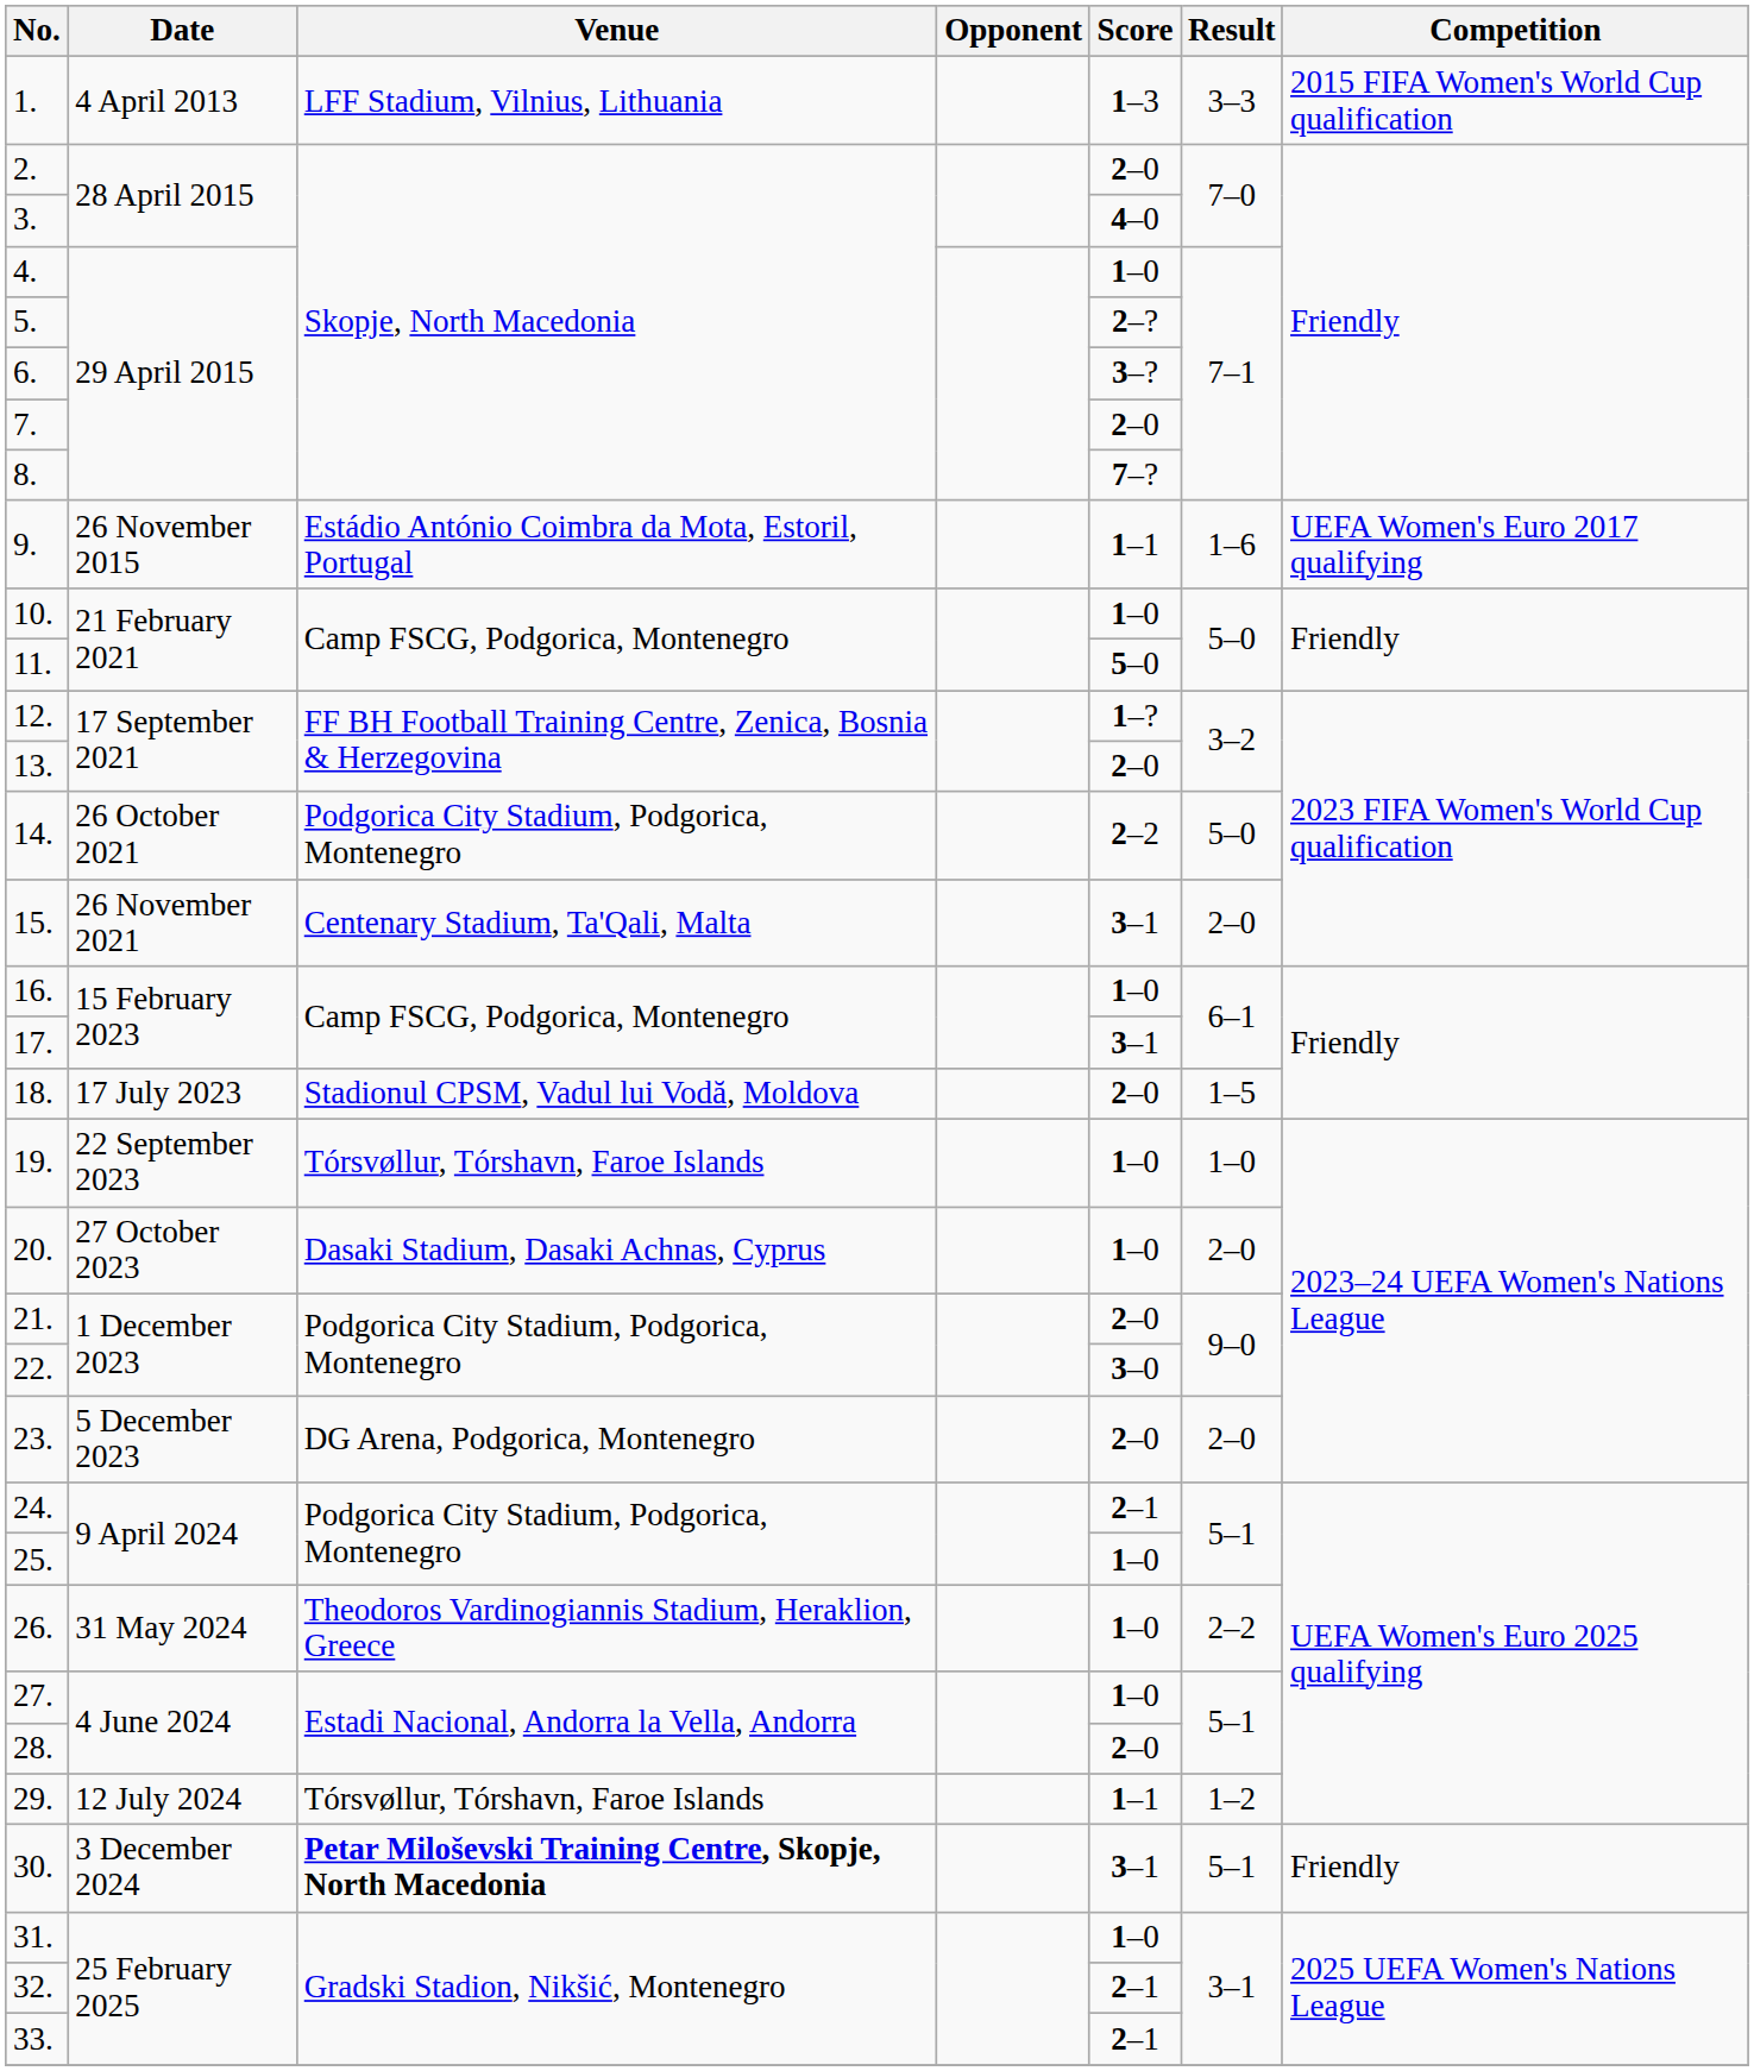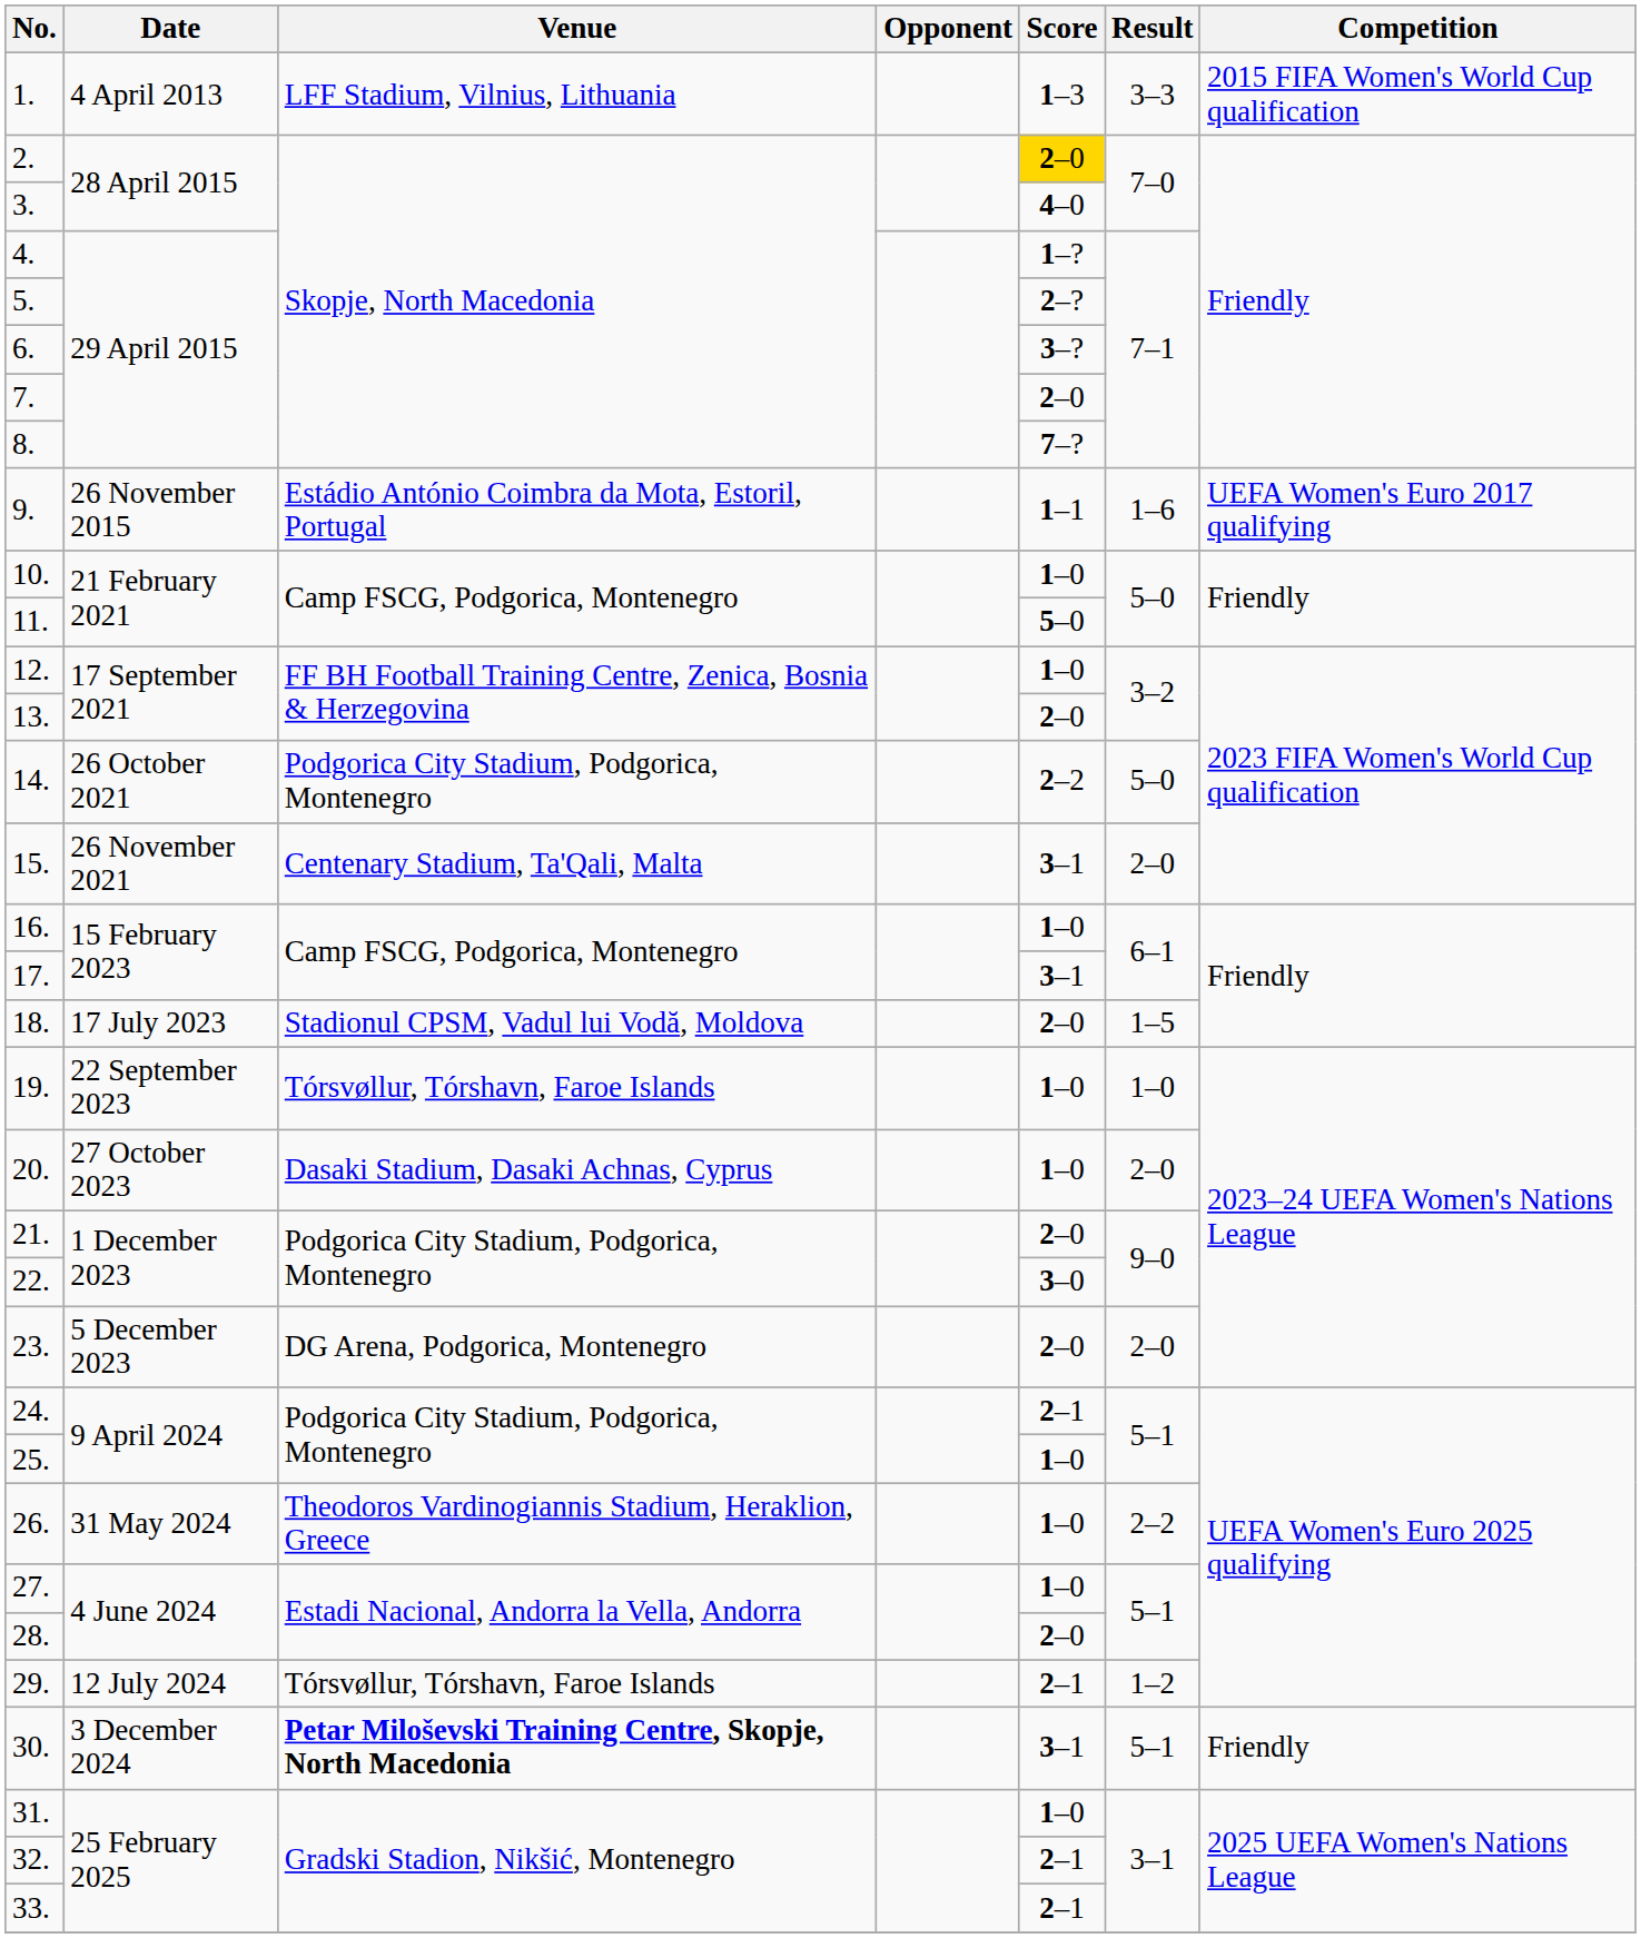2. | Score: no background -> gold background
4. | Score: 1–0 -> 1–?
12. | Score: 1–? -> 1–0
29. | Score: 1–1 -> 2–1
